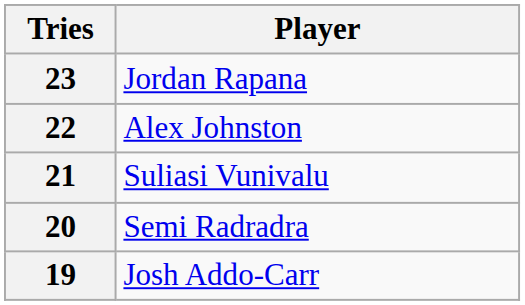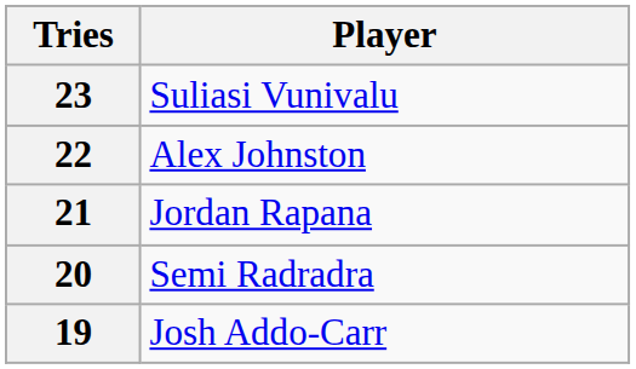23 | Player: Jordan Rapana -> Suliasi Vunivalu
21 | Player: Suliasi Vunivalu -> Jordan Rapana
